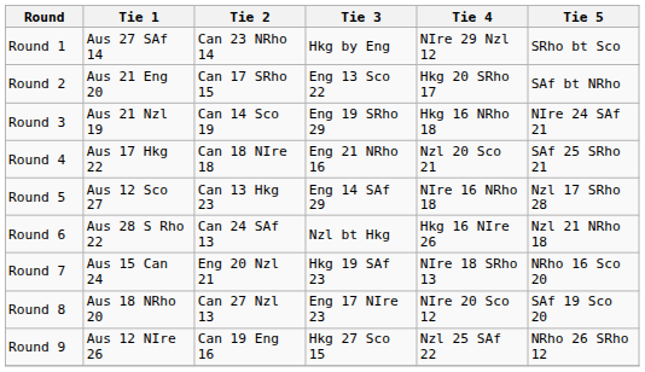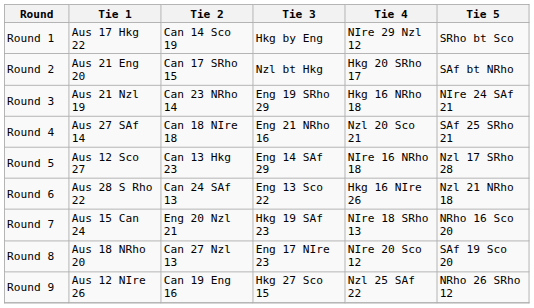Round 1 | Tie 1: Aus 27 SAf 14 -> Aus 17 Hkg 22
Round 1 | Tie 2: Can 23 NRho 14 -> Can 14 Sco 19
Round 2 | Tie 3: Eng 13 Sco 22 -> Nzl bt Hkg
Round 3 | Tie 2: Can 14 Sco 19 -> Can 23 NRho 14
Round 4 | Tie 1: Aus 17 Hkg 22 -> Aus 27 SAf 14
Round 6 | Tie 3: Nzl bt Hkg -> Eng 13 Sco 22
